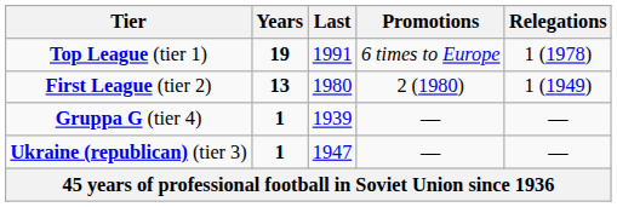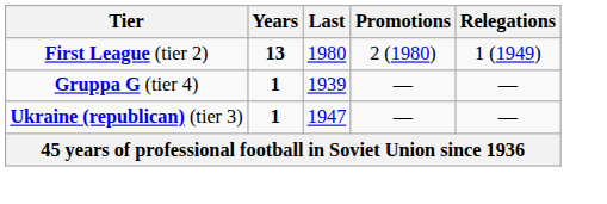- row: Top League (tier 1) | 19 | 1991 | 6 times to Europe | 1 (1978)
